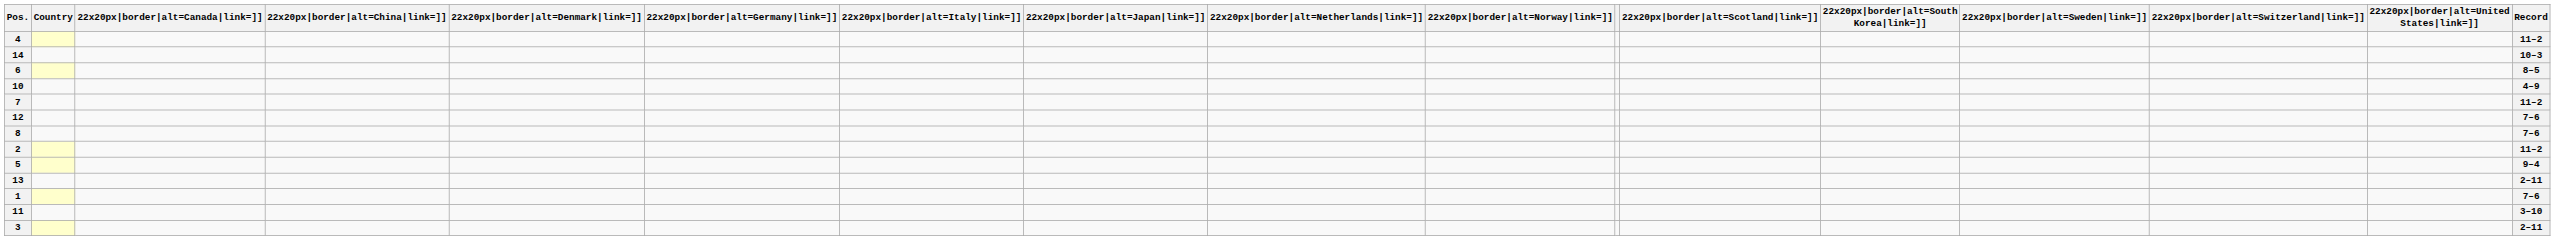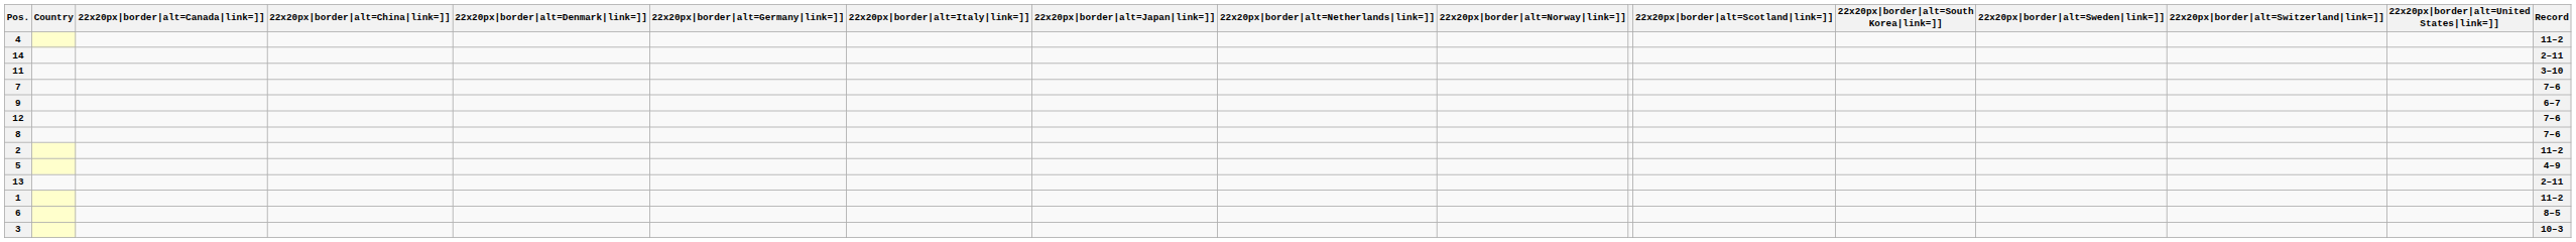14 | Record: 10–3 -> 2–11
rows swapped: 11 <-> 6
- row: 10 | 4–9
7 | Record: 11–2 -> 7–6
+ row: 9 | 6–7
5 | Record: 9–4 -> 4–9
1 | Record: 7–6 -> 11–2
3 | Record: 2–11 -> 10–3
